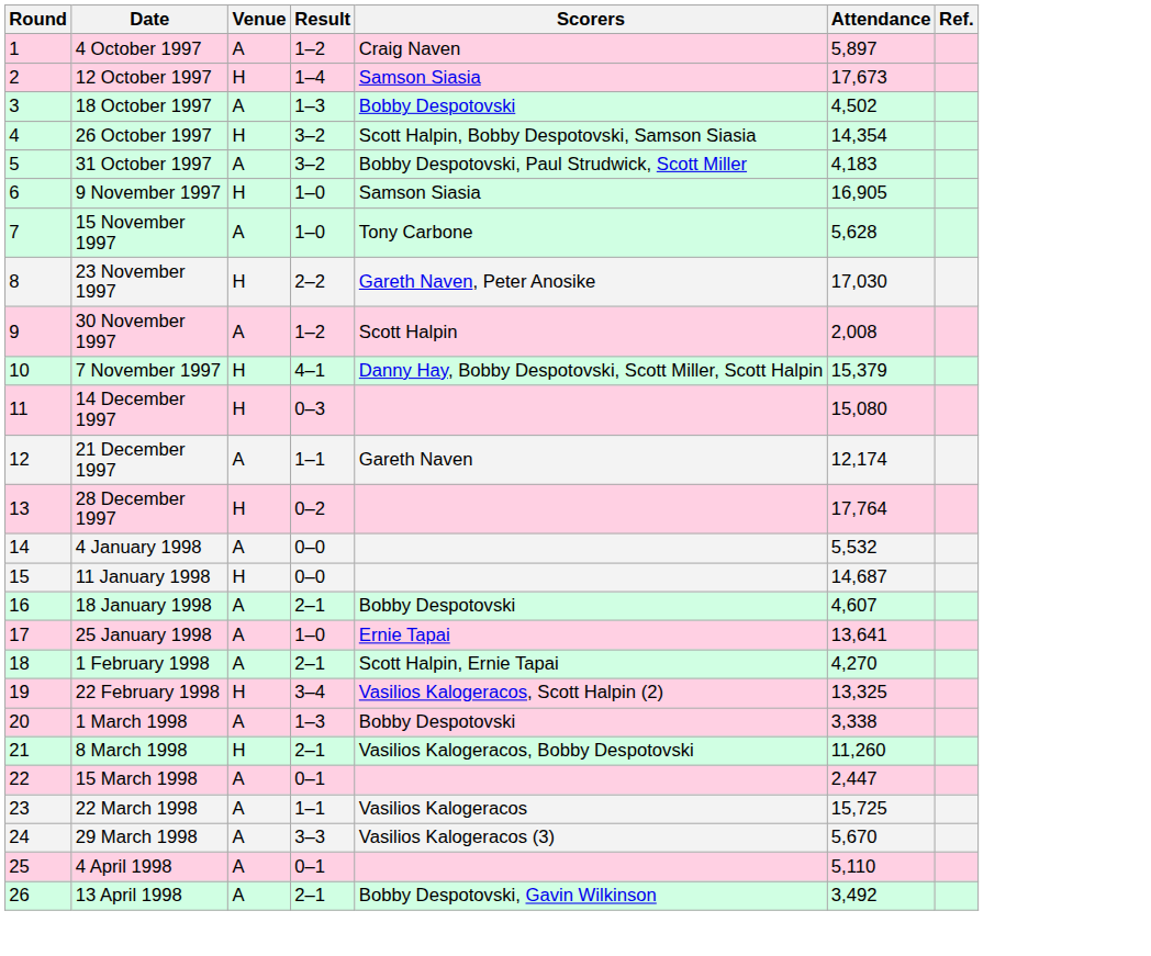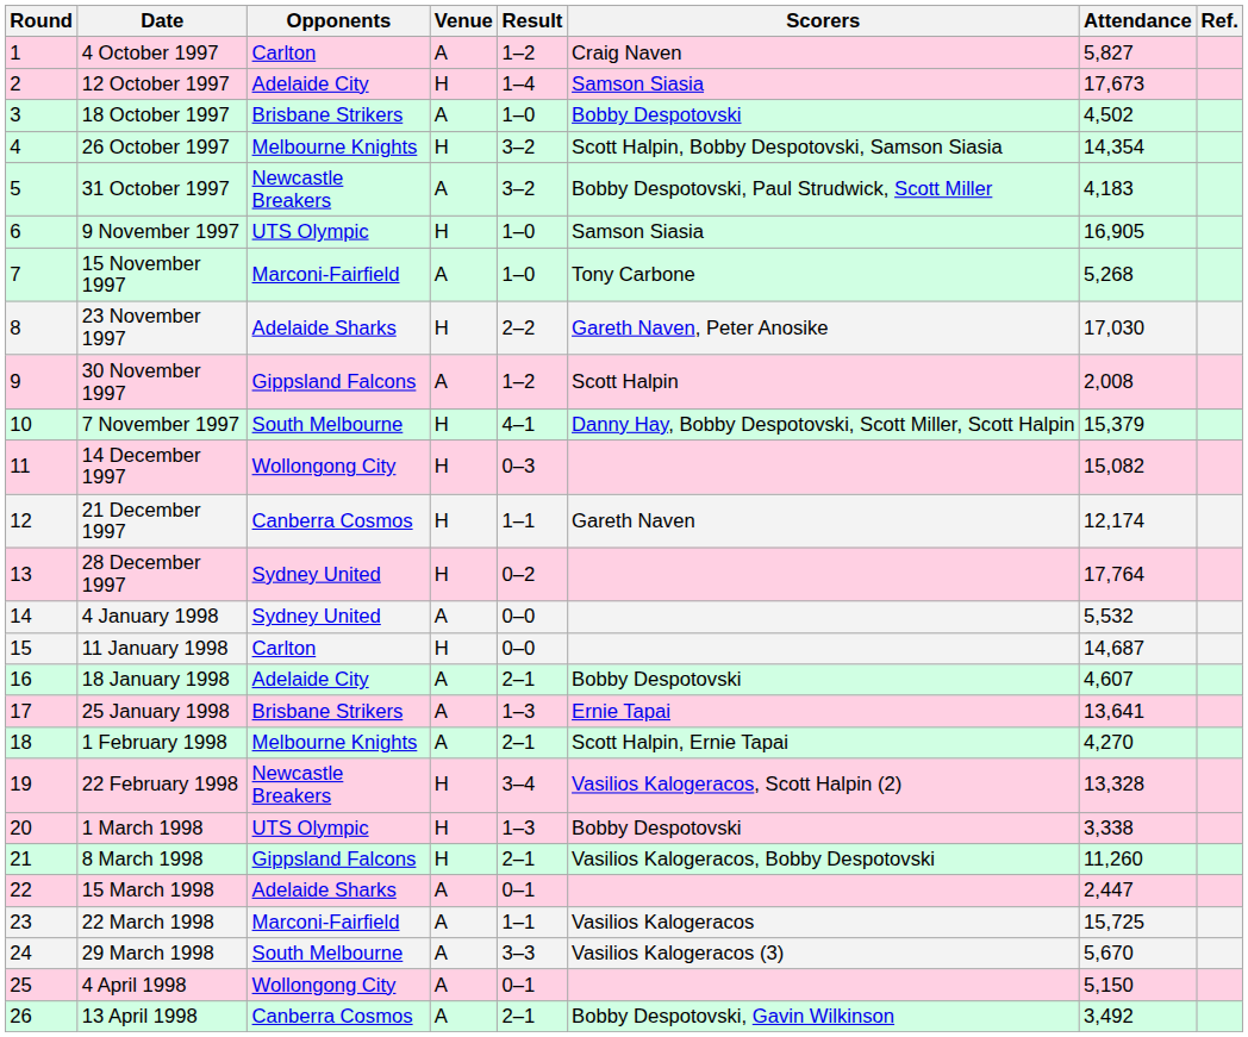+ column: Opponents | Carlton | Adelaide City | Brisbane Strikers | Melbourne Knights | Newcastle Breakers | UTS Olympic | Marconi-Fairfield | Adelaide Sharks | Gippsland Falcons | South Melbourne | Wollongong City | Canberra Cosmos | Sydney United | Sydney United | Carlton | Adelaide City | Brisbane Strikers | Melbourne Knights | Newcastle Breakers | UTS Olympic | Gippsland Falcons | Adelaide Sharks | Marconi-Fairfield | South Melbourne | Wollongong City | Canberra Cosmos
4 October 1997 | Attendance: 5,897 -> 5,827
18 October 1997 | Result: 1–3 -> 1–0
15 November 1997 | Attendance: 5,628 -> 5,268
14 December 1997 | Attendance: 15,080 -> 15,082
21 December 1997 | Venue: A -> H
25 January 1998 | Result: 1–0 -> 1–3
22 February 1998 | Attendance: 13,325 -> 13,328
1 March 1998 | Venue: A -> H
4 April 1998 | Attendance: 5,110 -> 5,150
